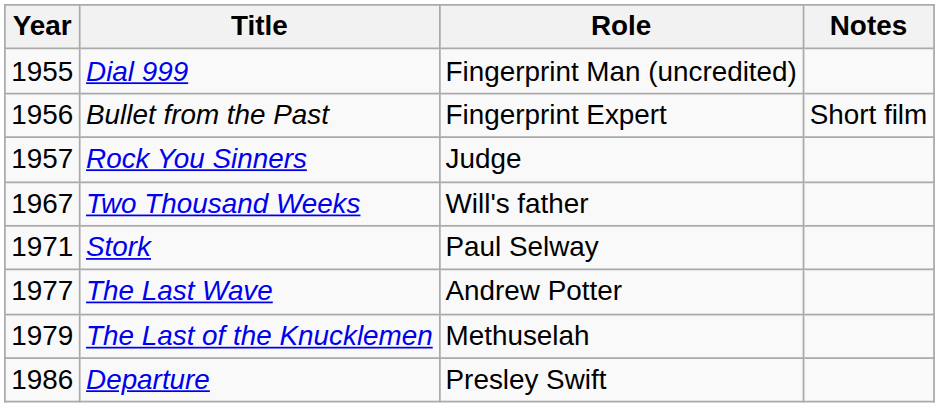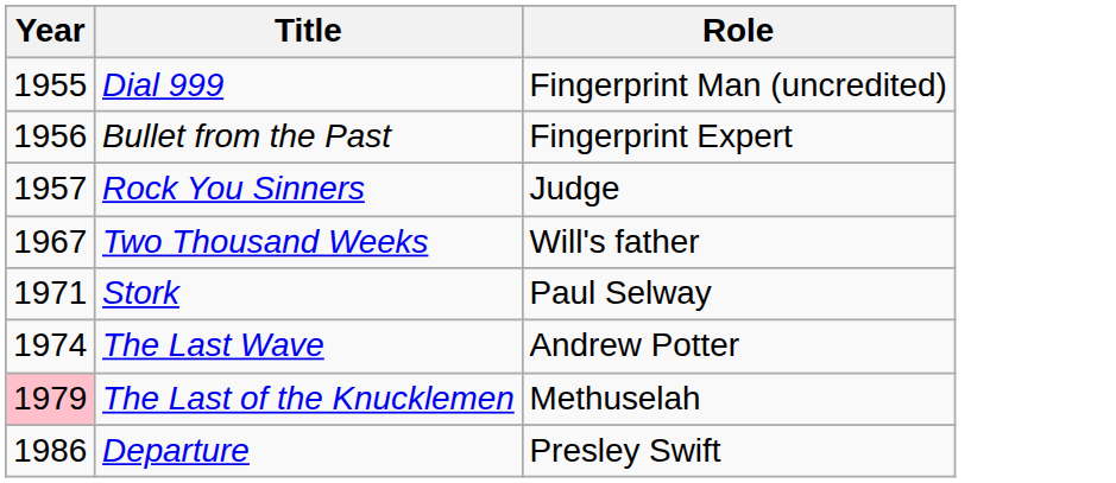- column: Notes | Short film
The Last Wave | Year: 1977 -> 1974
The Last of the Knucklemen | Year: no background -> pink background
